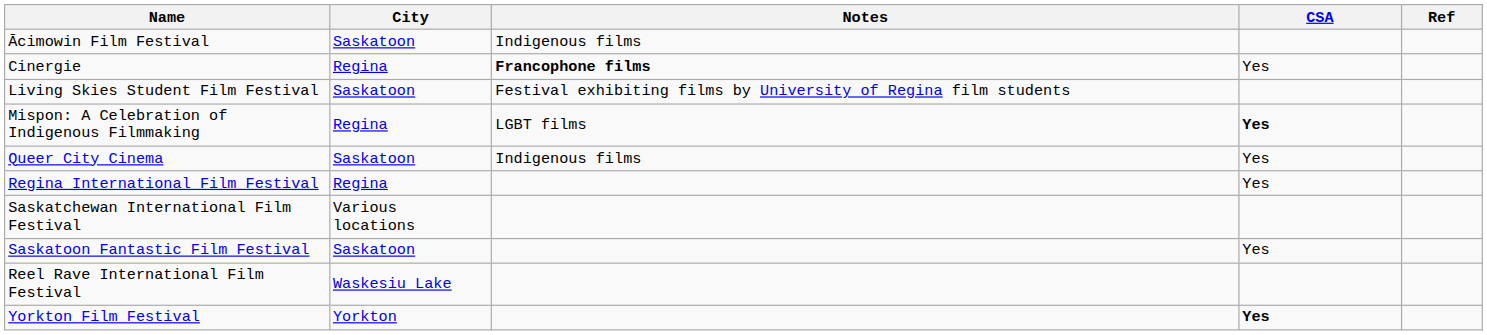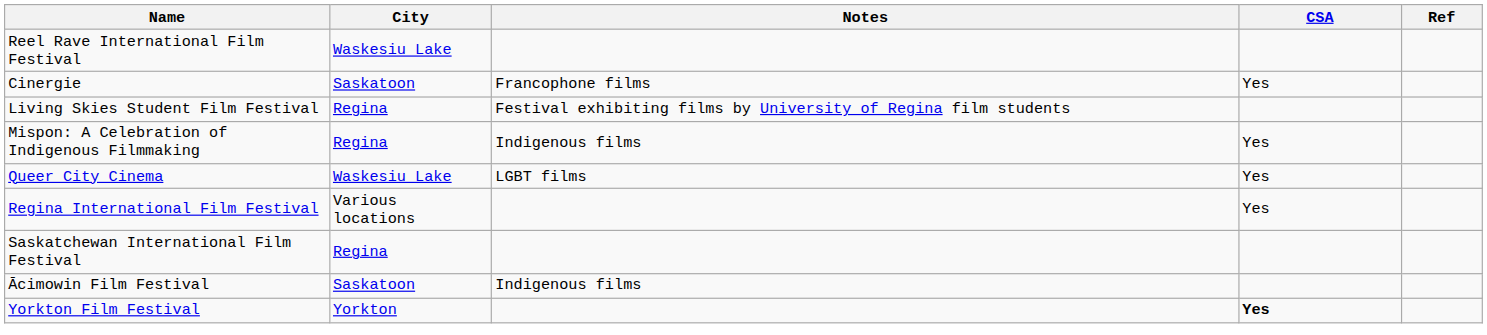rows swapped: Ācimowin Film Festival <-> Reel Rave International Film Festival
Cinergie | City: Regina -> Saskatoon
Cinergie | Notes: bold -> normal
Living Skies Student Film Festival | City: Saskatoon -> Regina
Mispon: A Celebration of Indigenous Filmmaking | Notes: LGBT films -> Indigenous films
Mispon: A Celebration of Indigenous Filmmaking | CSA: bold -> normal
Queer City Cinema | City: Saskatoon -> Waskesiu Lake
Queer City Cinema | Notes: Indigenous films -> LGBT films
Regina International Film Festival | City: Regina -> Various locations
Saskatchewan International Film Festival | City: Various locations -> Regina
- row: Saskatoon Fantastic Film Festival | Saskatoon | Yes
